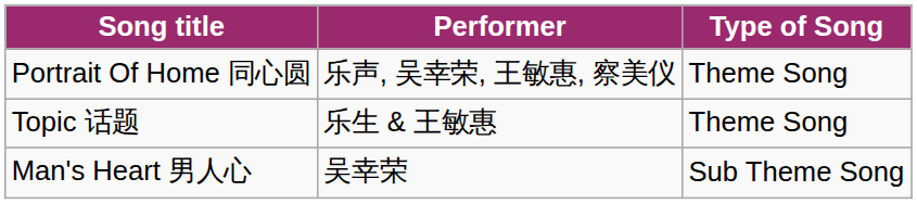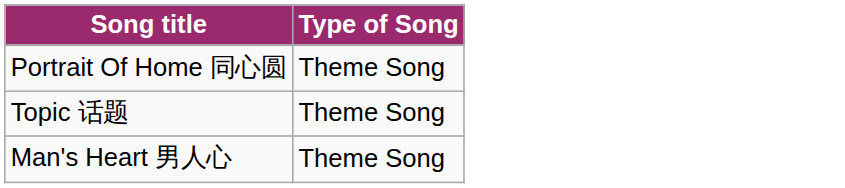- column: Performer | 乐声, 吴幸荣, 王敏惠, 察美仪 | 乐生 & 王敏惠 | 吴幸荣
Man's Heart 男人心 | Type of Song: Sub Theme Song -> Theme Song
